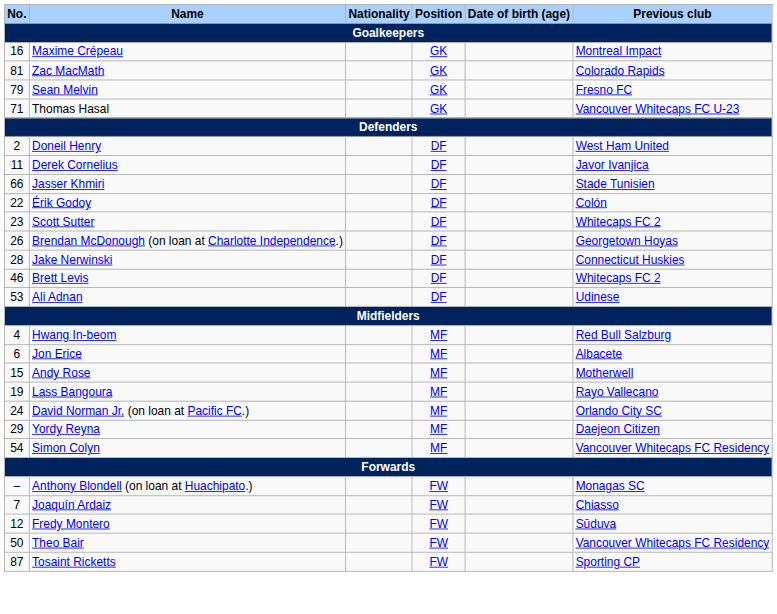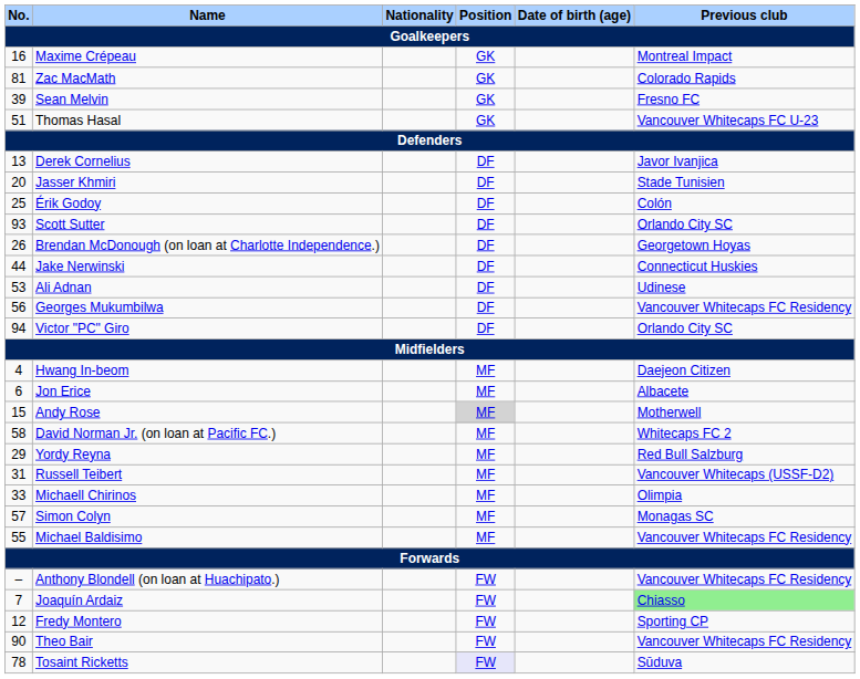Sean Melvin | No.: 79 -> 39
Thomas Hasal | No.: 71 -> 51
- row: 2 | Doneil Henry | DF | West Ham United
Derek Cornelius | No.: 11 -> 13
Jasser Khmiri | No.: 66 -> 20
Érik Godoy | No.: 22 -> 25
Scott Sutter | No.: 23 -> 93
Scott Sutter | Previous club: Whitecaps FC 2 -> Orlando City SC
Jake Nerwinski | No.: 28 -> 44
- row: 46 | Brett Levis | DF | Whitecaps FC 2
+ row: 56 | Georges Mukumbilwa | DF | Vancouver Whitecaps FC Residency
+ row: 94 | Victor "PC" Giro | DF | Orlando City SC
Hwang In-beom | Previous club: Red Bull Salzburg -> Daejeon Citizen
Andy Rose | Position: no background -> lightgrey background
- row: 19 | Lass Bangoura | MF | Rayo Vallecano
David Norman Jr. (on loan at Pacific FC.) | No.: 24 -> 58
David Norman Jr. (on loan at Pacific FC.) | Previous club: Orlando City SC -> Whitecaps FC 2
Yordy Reyna | Previous club: Daejeon Citizen -> Red Bull Salzburg
+ row: 31 | Russell Teibert | MF | Vancouver Whitecaps (USSF-D2)
+ row: 33 | Michaell Chirinos | MF | Olimpia
Simon Colyn | No.: 54 -> 57
Simon Colyn | Previous club: Vancouver Whitecaps FC Residency -> Monagas SC
+ row: 55 | Michael Baldisimo | MF | Vancouver Whitecaps FC Residency
Anthony Blondell (on loan at Huachipato.) | Previous club: Monagas SC -> Vancouver Whitecaps FC Residency
Joaquín Ardaiz | Previous club: no background -> lightgreen background
Fredy Montero | Previous club: Sūduva -> Sporting CP
Theo Bair | No.: 50 -> 90
Tosaint Ricketts | No.: 87 -> 78
Tosaint Ricketts | Position: no background -> lavender background
Tosaint Ricketts | Previous club: Sporting CP -> Sūduva
